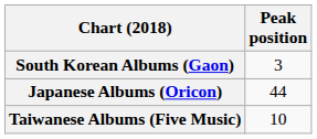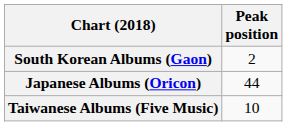South Korean Albums (Gaon) | Peak position: 3 -> 2
